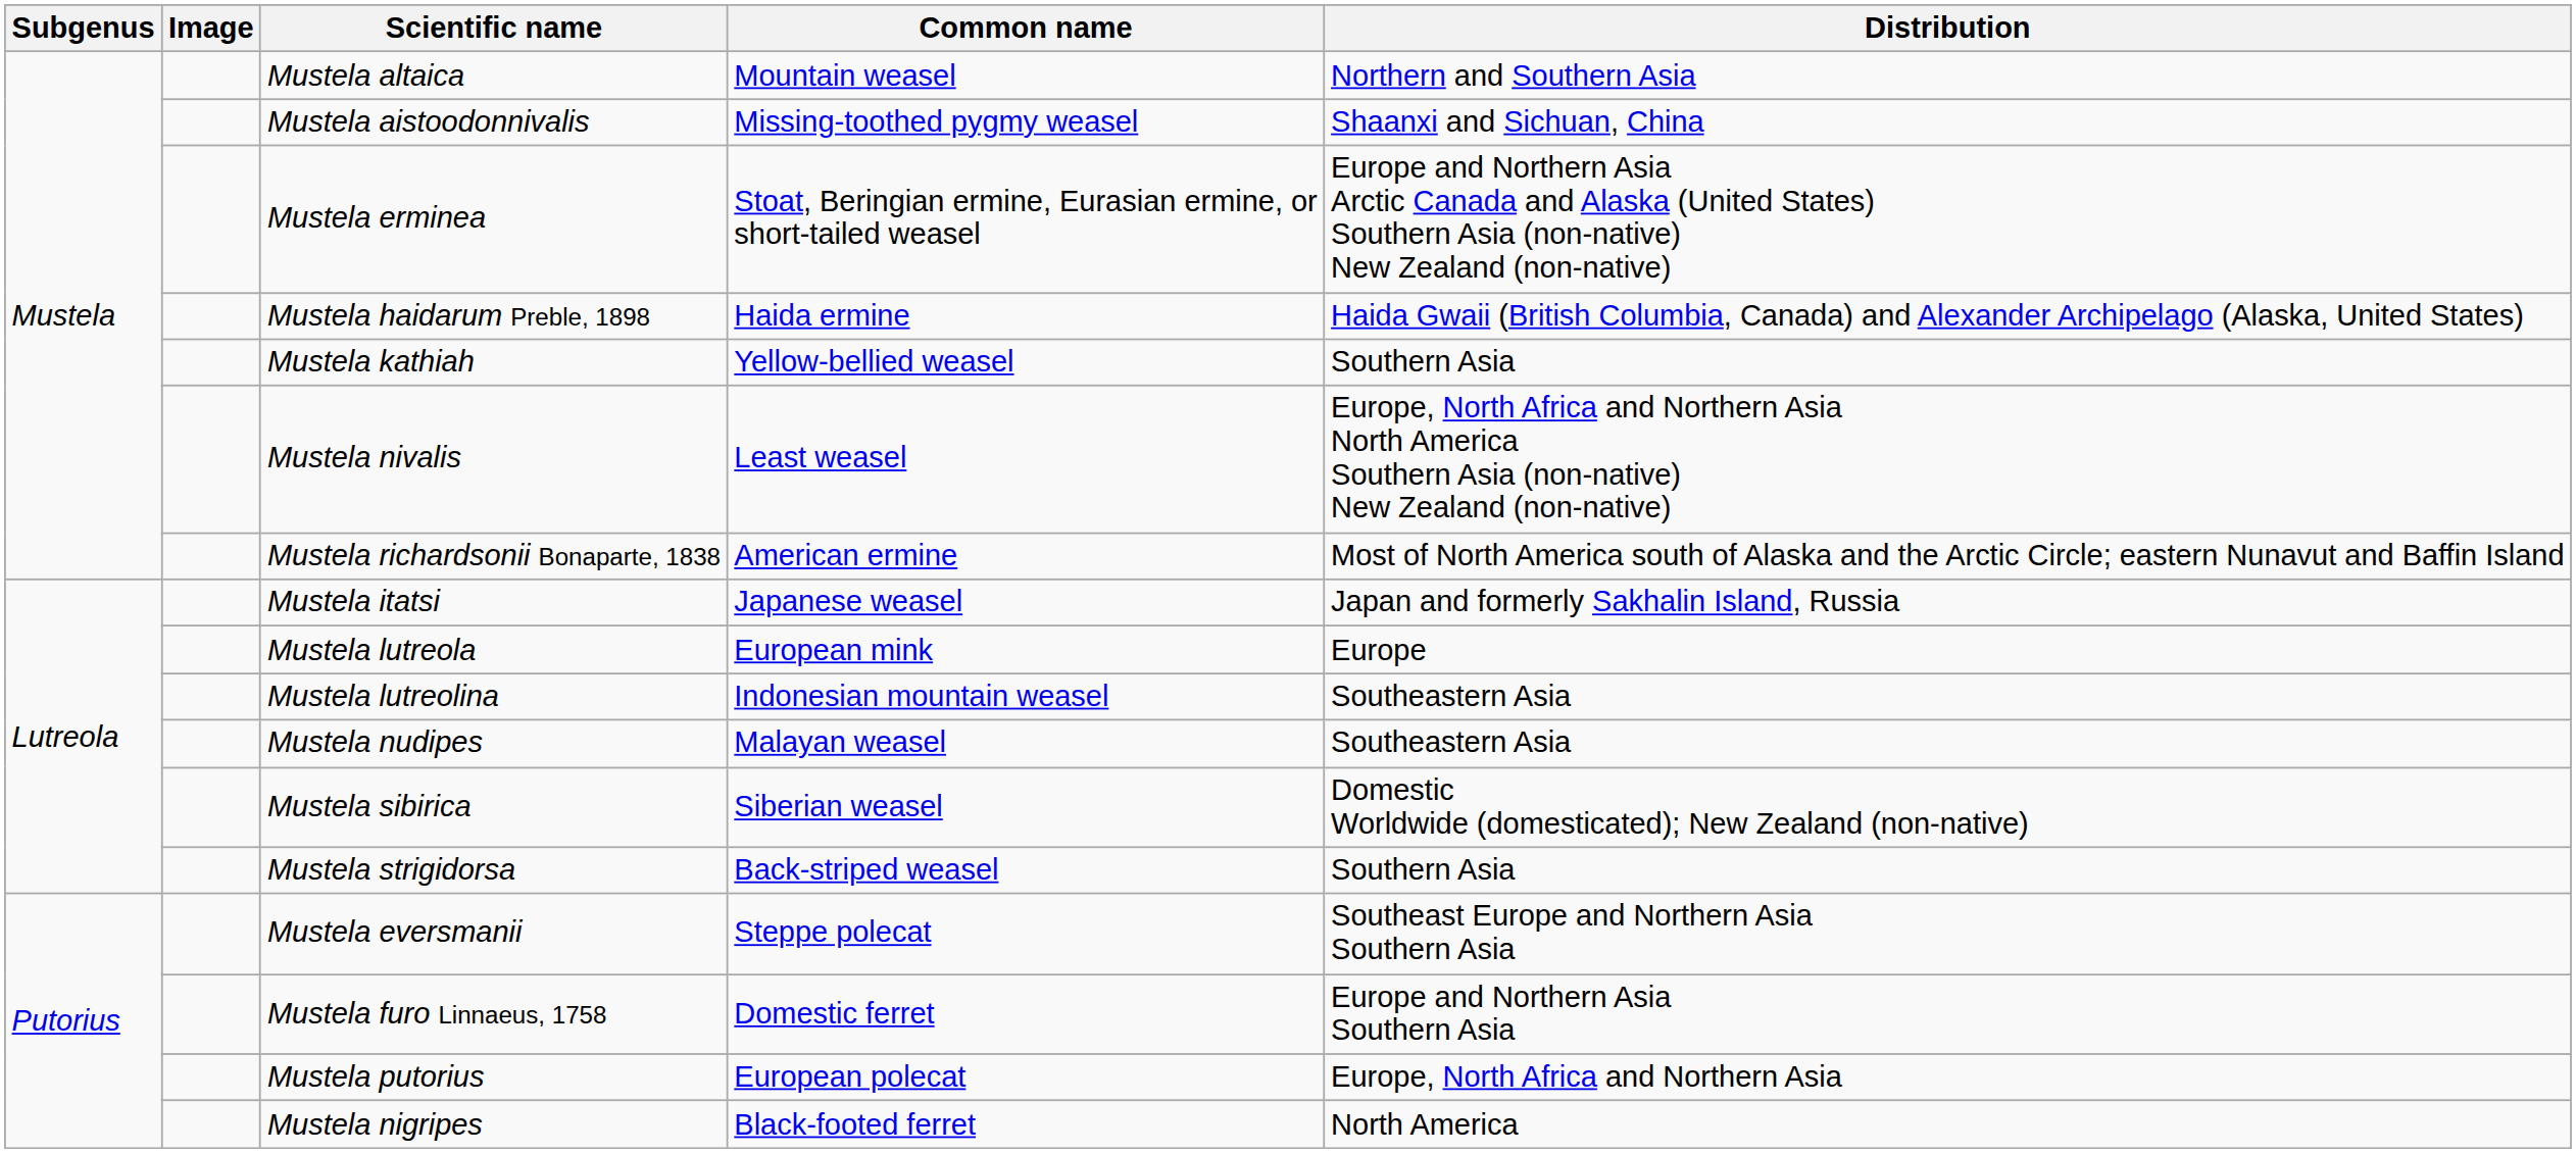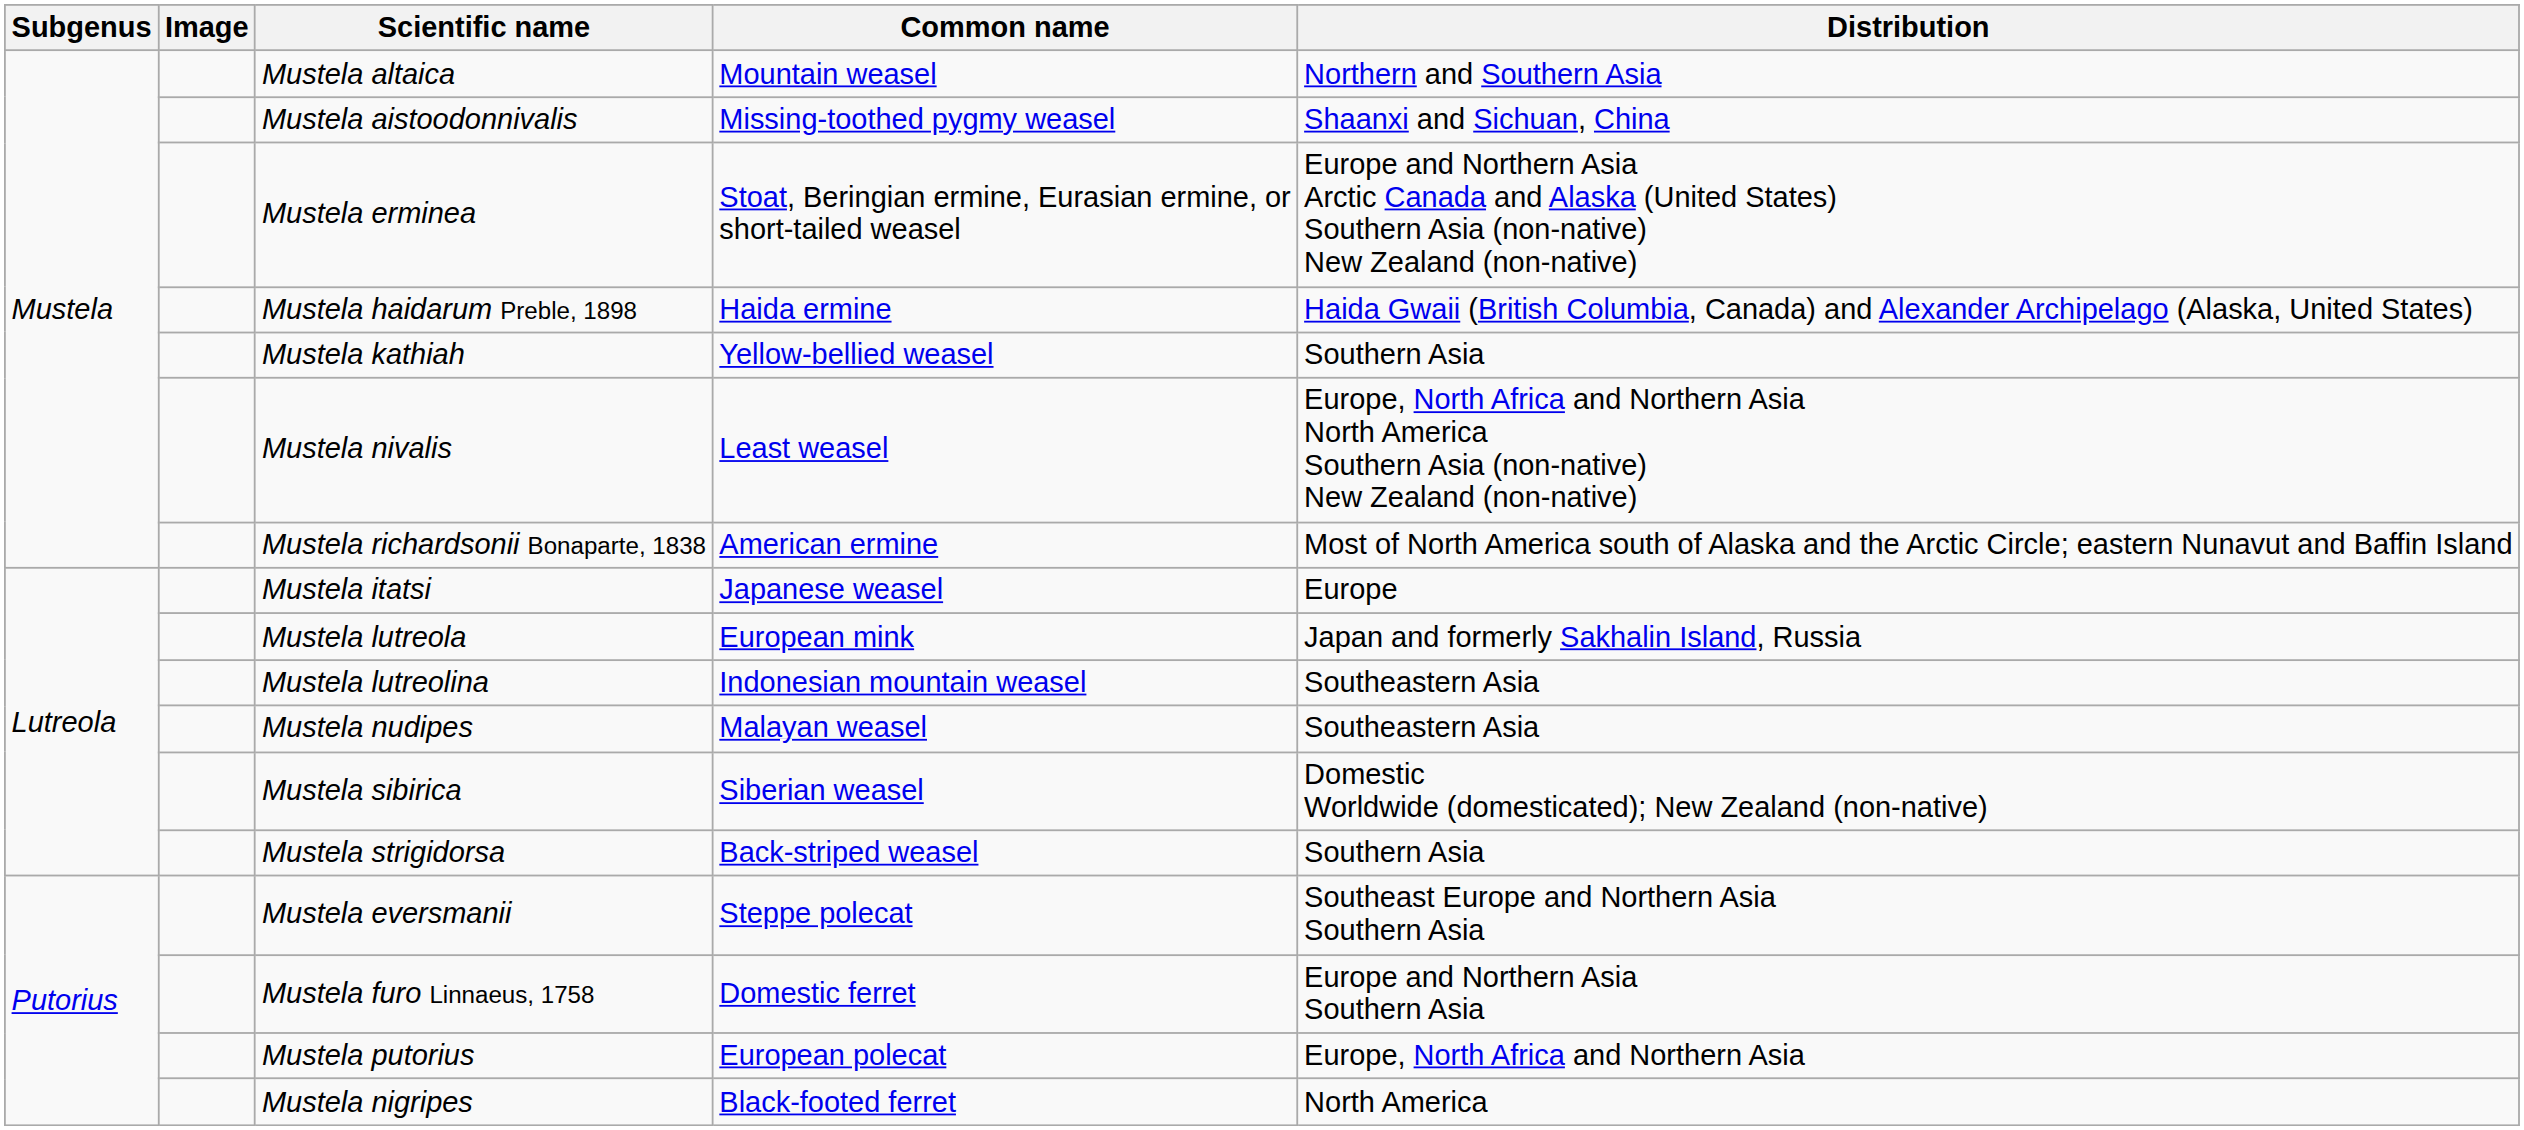Mustela itatsi | Distribution: Japan and formerly Sakhalin Island, Russia -> Europe
Mustela lutreola | Distribution: Europe -> Japan and formerly Sakhalin Island, Russia
